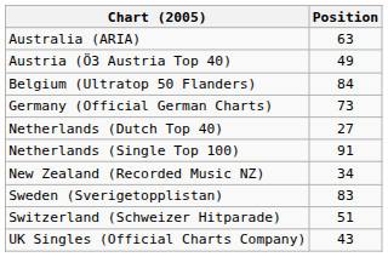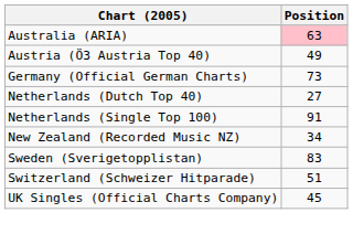Australia (ARIA) | Position: no background -> pink background
- row: Belgium (Ultratop 50 Flanders) | 84
UK Singles (Official Charts Company) | Position: 43 -> 45
